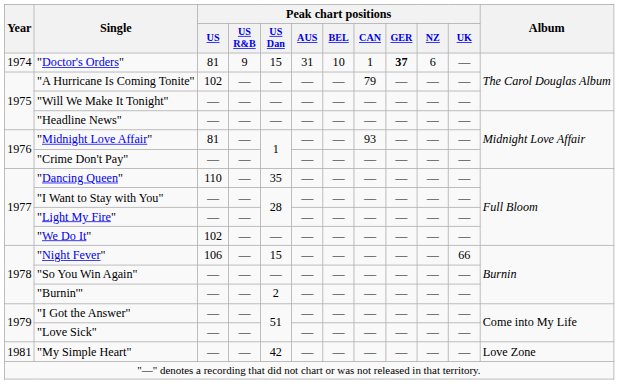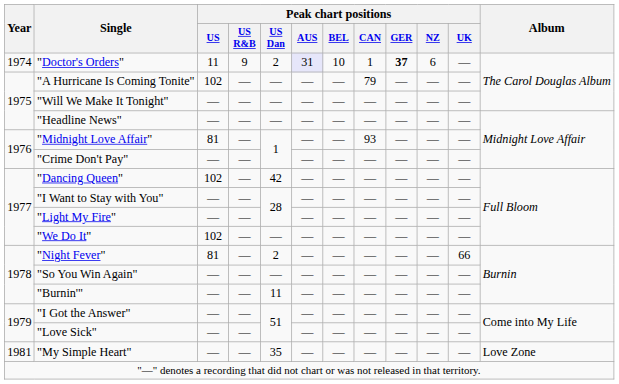"Doctor's Orders" | Peak chart positions / US: 81 -> 11
"Doctor's Orders" | Peak chart positions / US Dan: 15 -> 2
"Doctor's Orders" | Peak chart positions / AUS: no background -> lavender background
"Dancing Queen" | Peak chart positions / US: 110 -> 102
"Dancing Queen" | Peak chart positions / US Dan: 35 -> 42
"Night Fever" | Peak chart positions / US: 106 -> 81
"Night Fever" | Peak chart positions / US Dan: 15 -> 2
"Burnin'" | Peak chart positions / US Dan: 2 -> 11
"My Simple Heart" | Peak chart positions / US Dan: 42 -> 35
